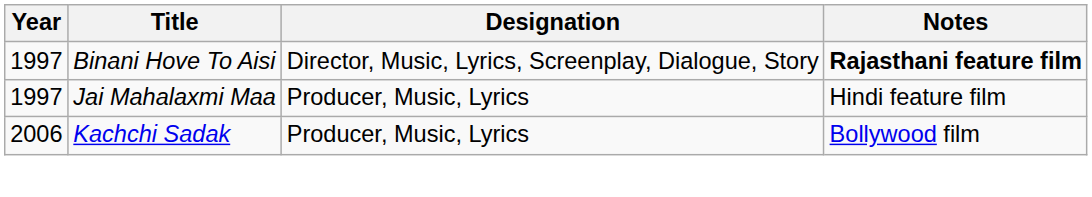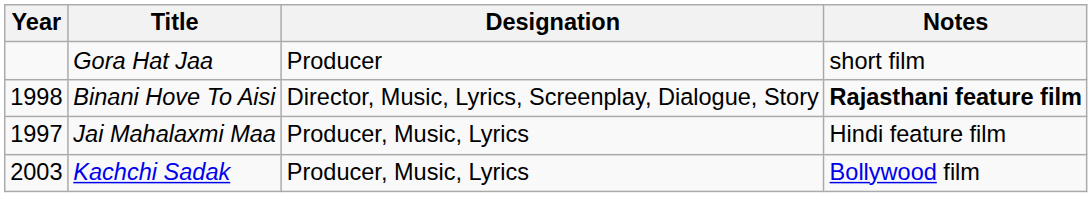+ row: Gora Hat Jaa | Producer | short film
Binani Hove To Aisi | Year: 1997 -> 1998
Kachchi Sadak | Year: 2006 -> 2003
